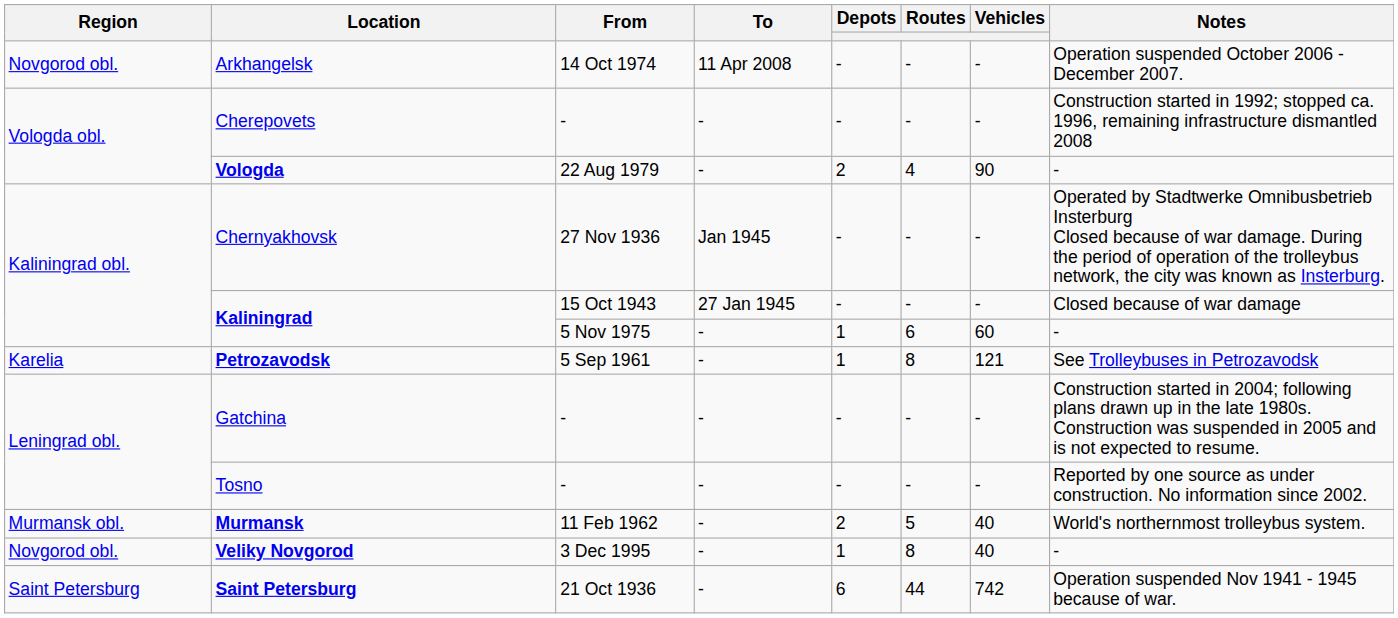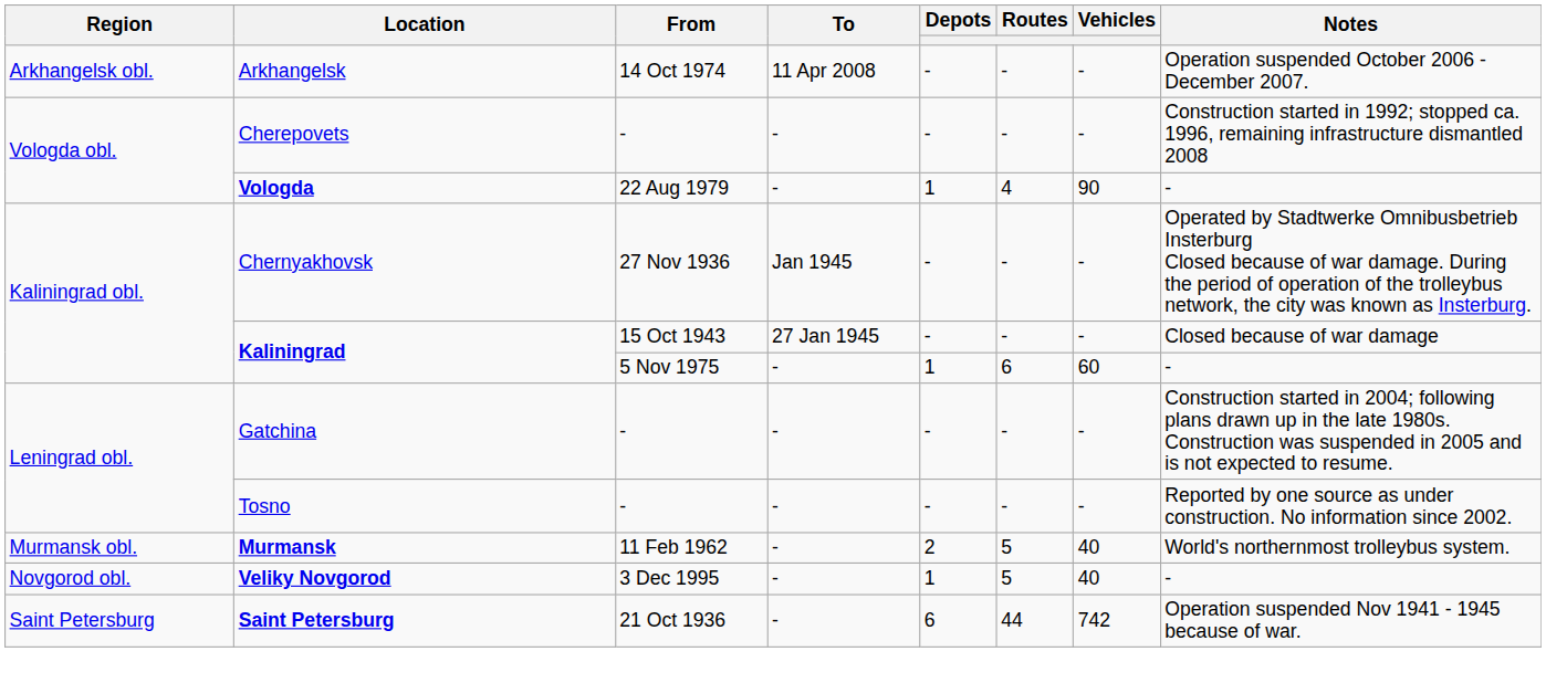Arkhangelsk | Region: Novgorod obl. -> Arkhangelsk obl.
Vologda | Depots: 2 -> 1
- row: Karelia | Petrozavodsk | 5 Sep 1961 | - | 1 | 8 | 121 | See Trolleybuses in Petrozavodsk
Veliky Novgorod | Routes: 8 -> 5
